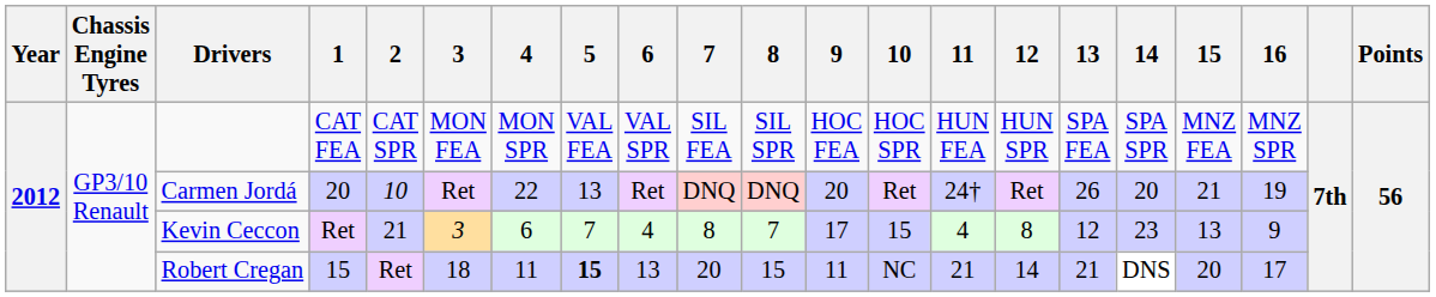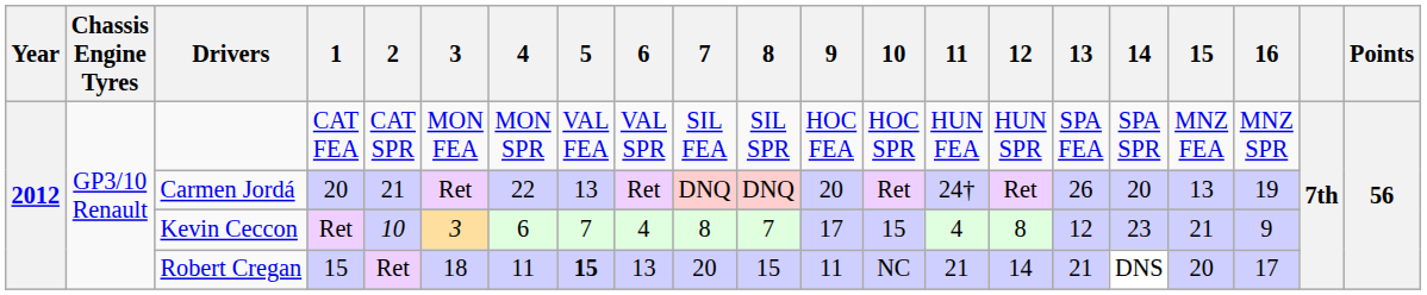Carmen Jordá | 2: 10 -> 21
Carmen Jordá | 15: 21 -> 13
Kevin Ceccon | 2: 21 -> 10
Kevin Ceccon | 15: 13 -> 21
